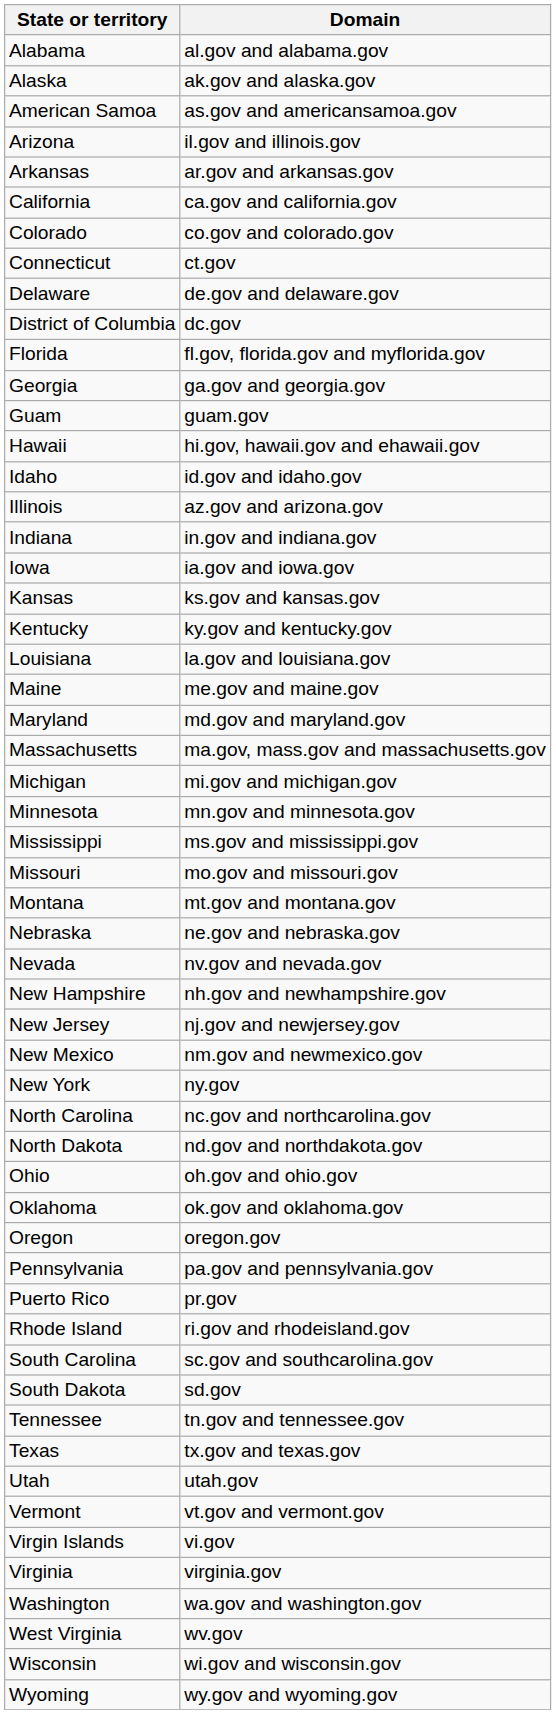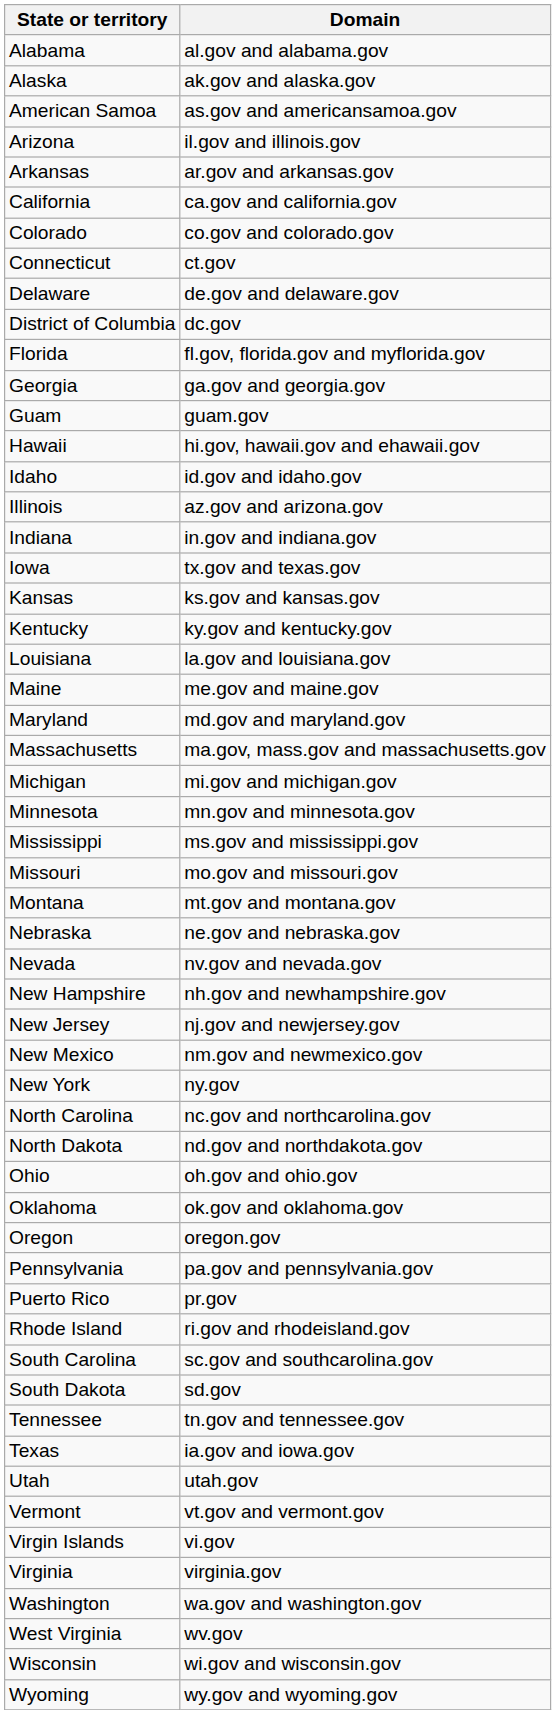Iowa | Domain: ia.gov and iowa.gov -> tx.gov and texas.gov
Texas | Domain: tx.gov and texas.gov -> ia.gov and iowa.gov
